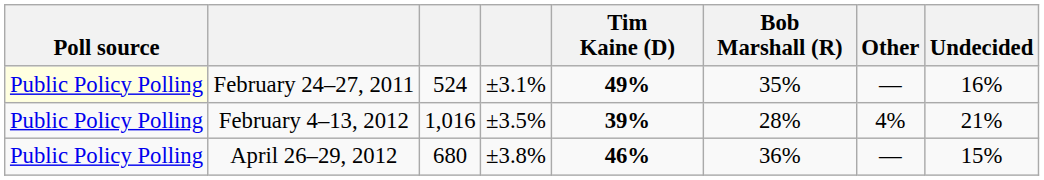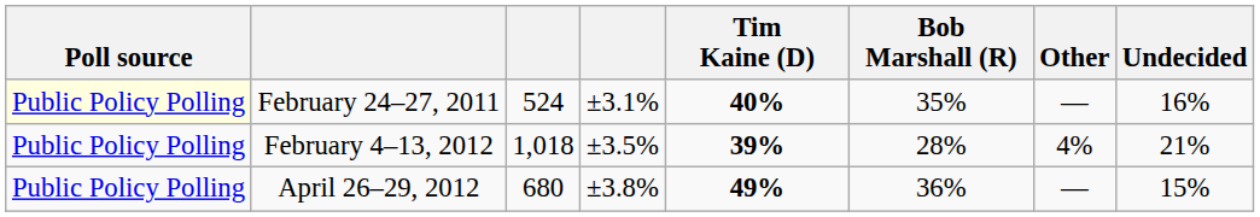February 24–27, 2011 | Tim Kaine (D): 49% -> 40%
February 4–13, 2012 | column 3: 1,016 -> 1,018
April 26–29, 2012 | Tim Kaine (D): 46% -> 49%
